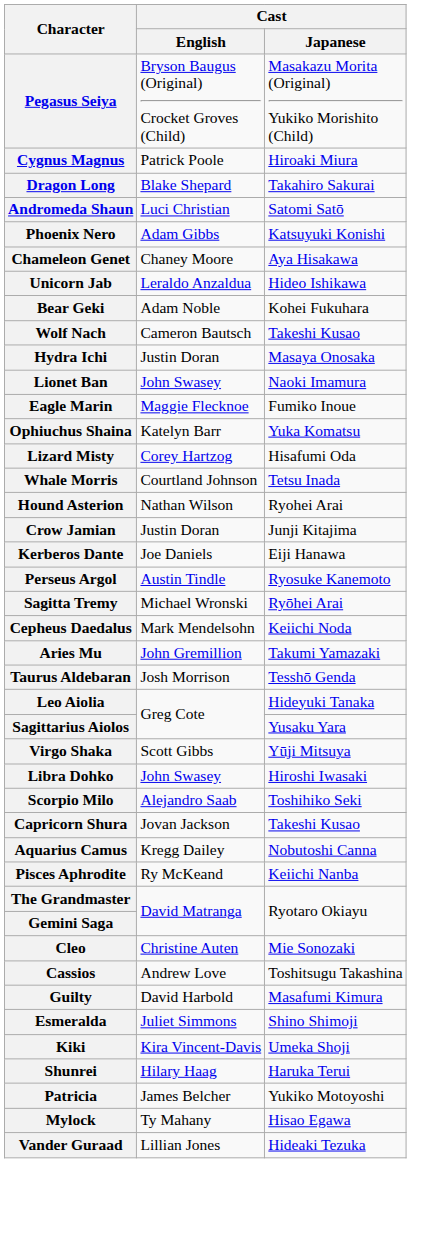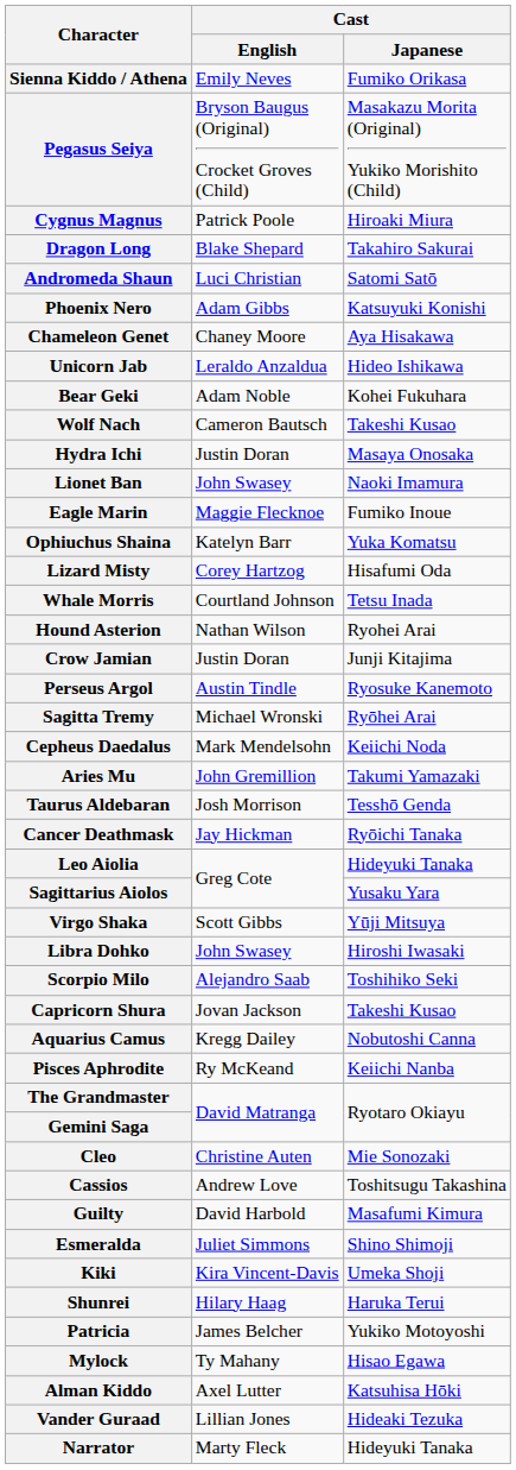+ row: Sienna Kiddo / Athena | Emily Neves | Fumiko Orikasa
- row: Kerberos Dante | Joe Daniels | Eiji Hanawa
+ row: Cancer Deathmask | Jay Hickman | Ryōichi Tanaka
+ row: Alman Kiddo | Axel Lutter | Katsuhisa Hōki
+ row: Narrator | Marty Fleck | Hideyuki Tanaka
